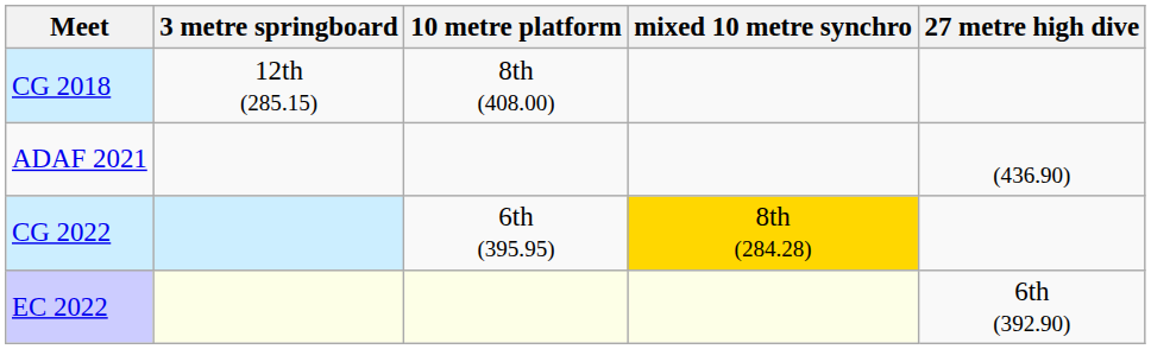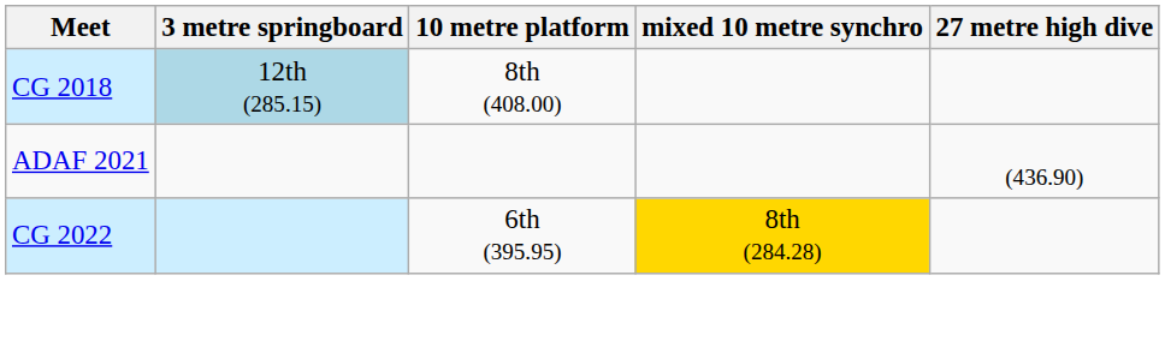CG 2018 | 3 metre springboard: no background -> lightblue background
- row: EC 2022 | 6th (392.90)
